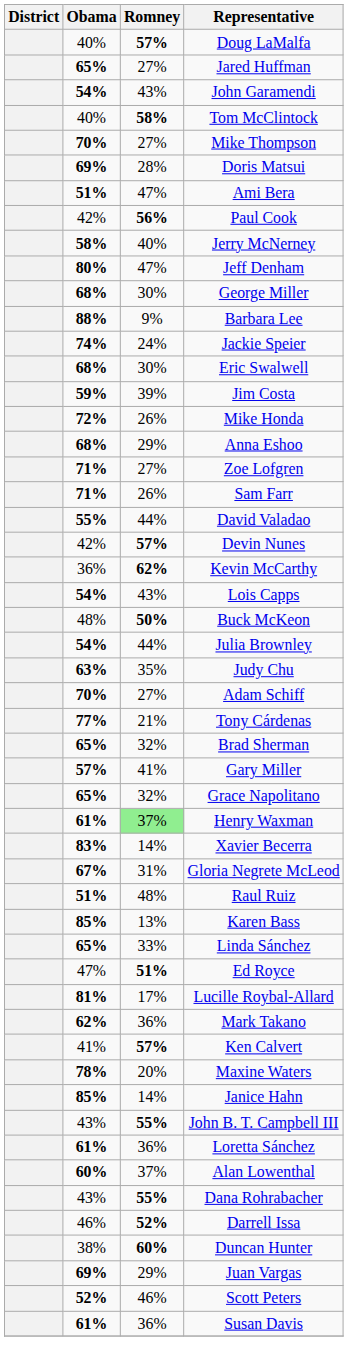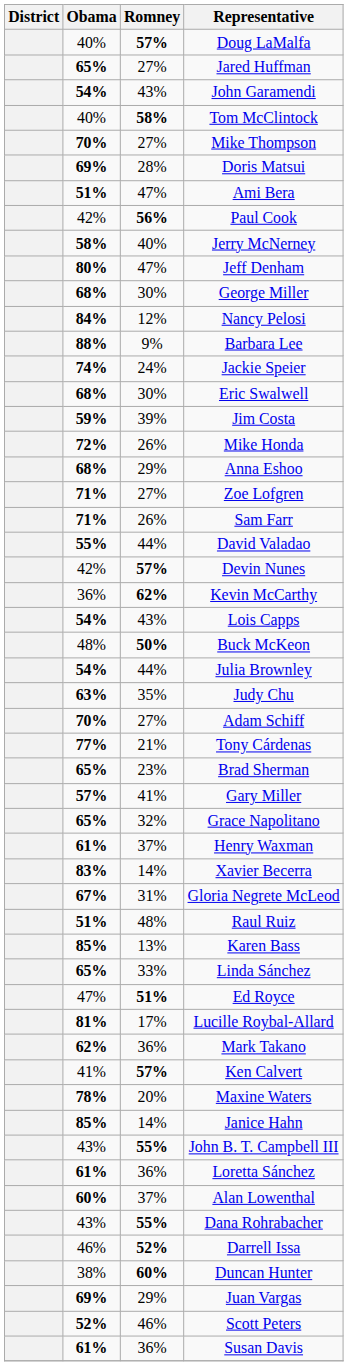+ row: 84% | 12% | Nancy Pelosi
Brad Sherman | Romney: 32% -> 23%
Henry Waxman | Romney: lightgreen background -> no background
